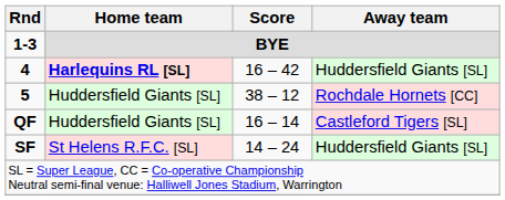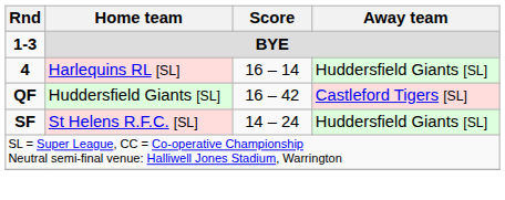4 | Home team: bold -> normal
4 | Score: 16 – 42 -> 16 – 14
- row: 5 | Huddersfield Giants [SL] | 38 – 12 | Rochdale Hornets [CC]
QF | Score: 16 – 14 -> 16 – 42
